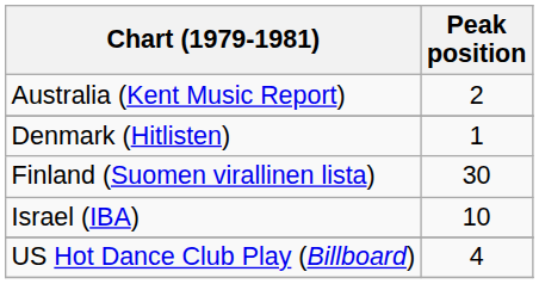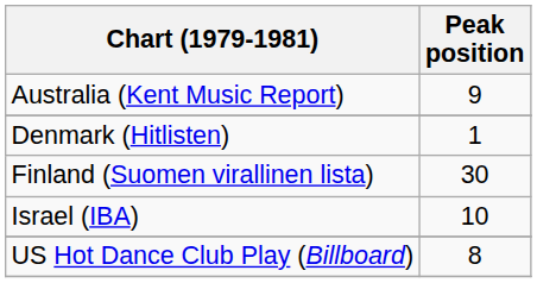Australia (Kent Music Report) | Peak position: 2 -> 9
US Hot Dance Club Play (Billboard) | Peak position: 4 -> 8
